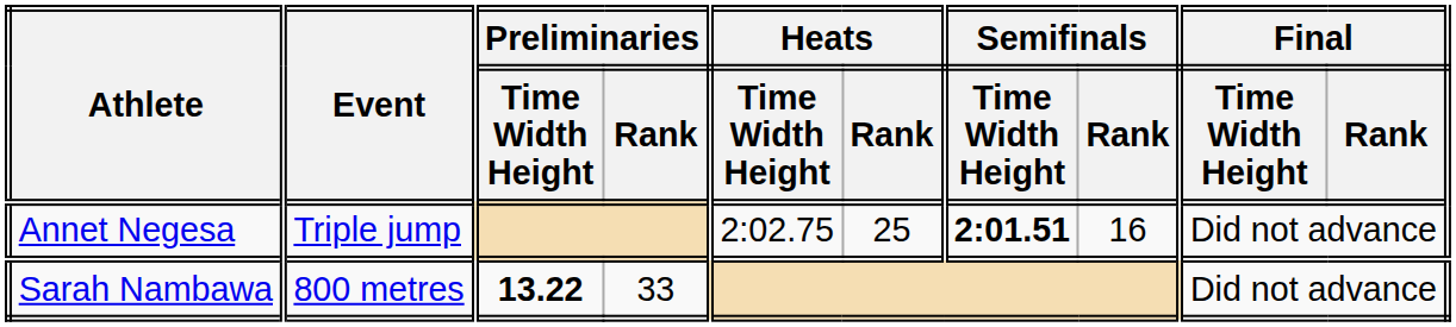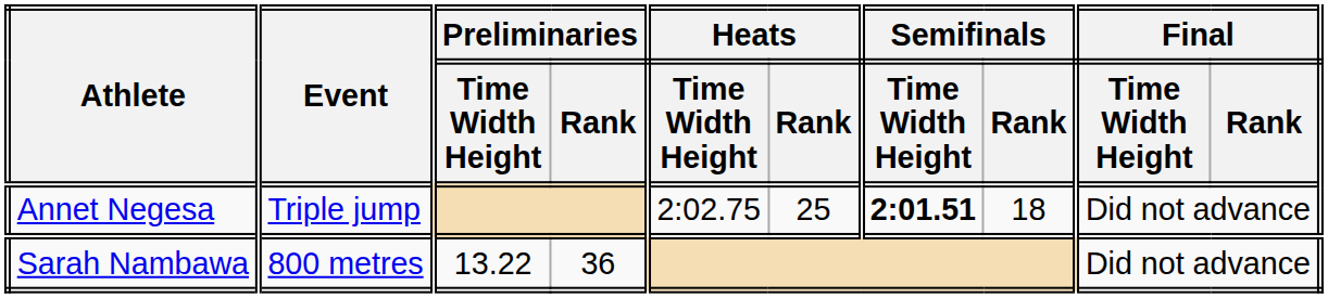Annet Negesa | Semifinals / Rank: 16 -> 18
Sarah Nambawa | Preliminaries / Time Width Height: bold -> normal
Sarah Nambawa | Preliminaries / Rank: 33 -> 36
